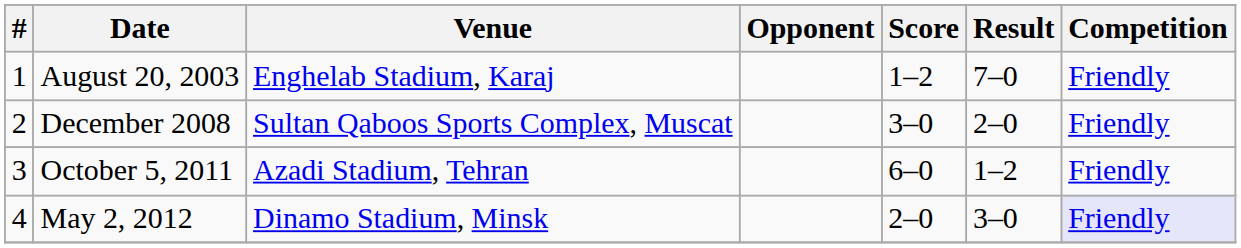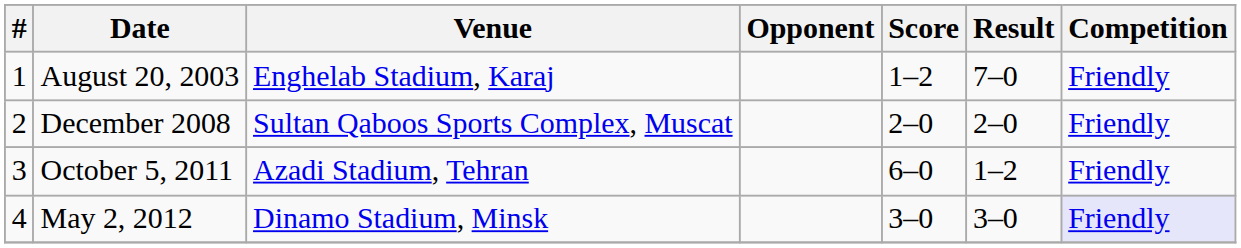December 2008 | Score: 3–0 -> 2–0
May 2, 2012 | Score: 2–0 -> 3–0
